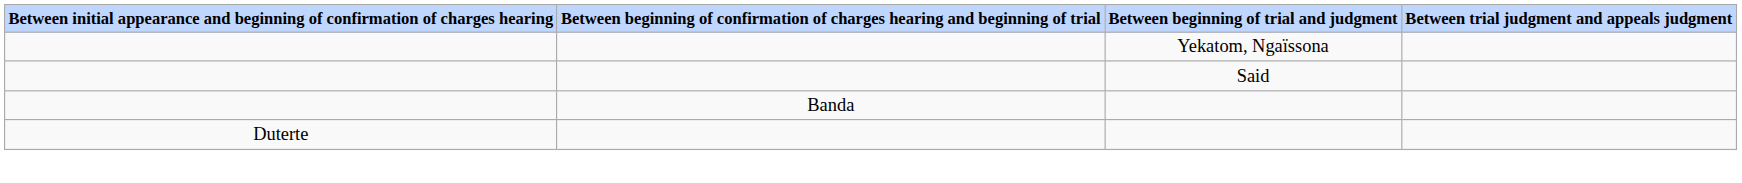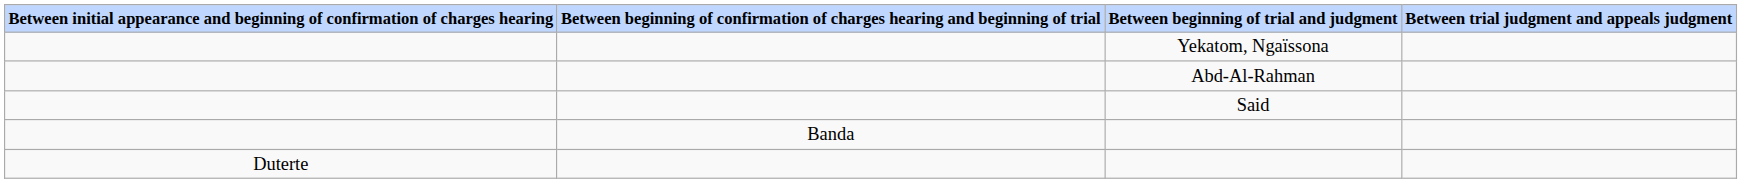+ row: Abd-Al-Rahman
